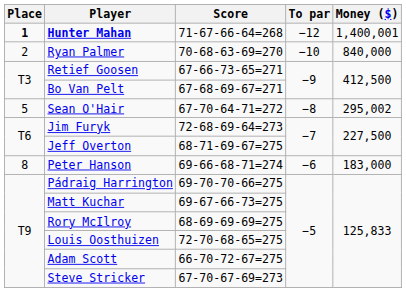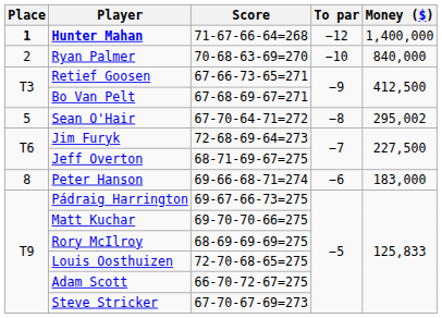Hunter Mahan | Money ($): 1,400,001 -> 1,400,000
Pádraig Harrington | Score: 69-70-70-66=275 -> 69-67-66-73=275
Matt Kuchar | Score: 69-67-66-73=275 -> 69-70-70-66=275
